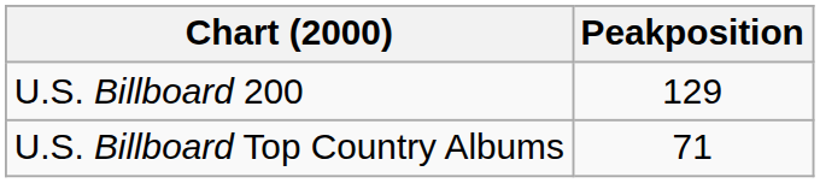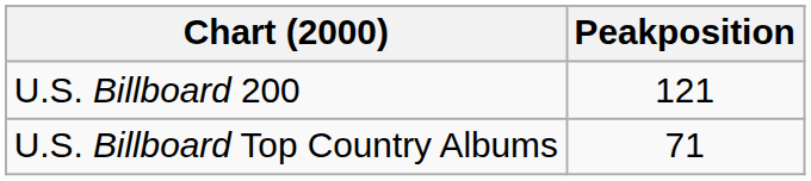U.S. Billboard 200 | Peakposition: 129 -> 121
